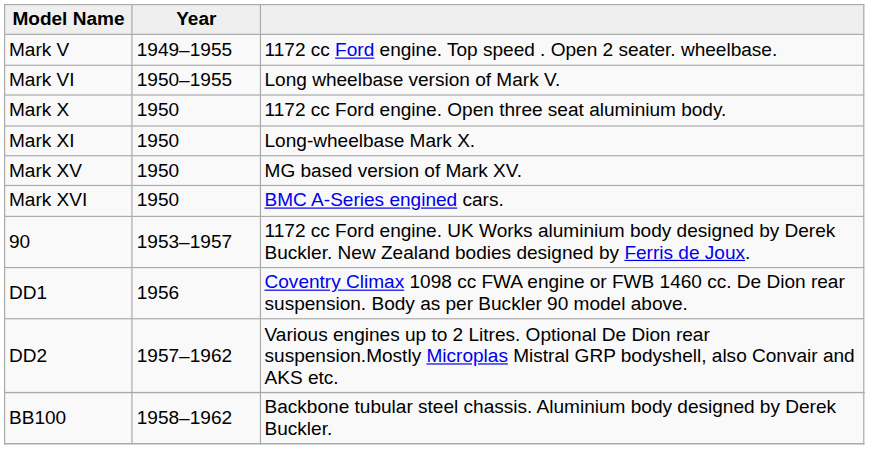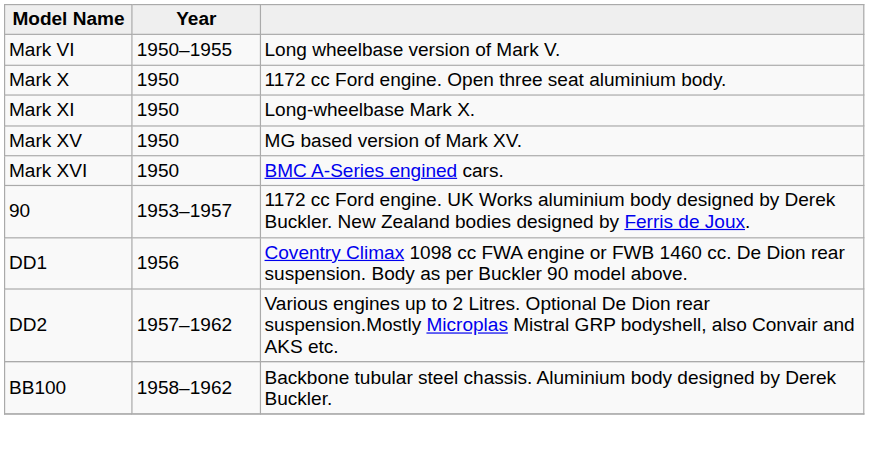- row: Mark V | 1949–1955 | 1172 cc Ford engine. Top speed . Open 2 seater. wheelbase.
